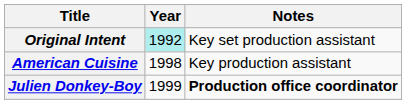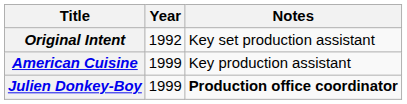Original Intent | Year: paleturquoise background -> no background
American Cuisine | Year: 1998 -> 1999
